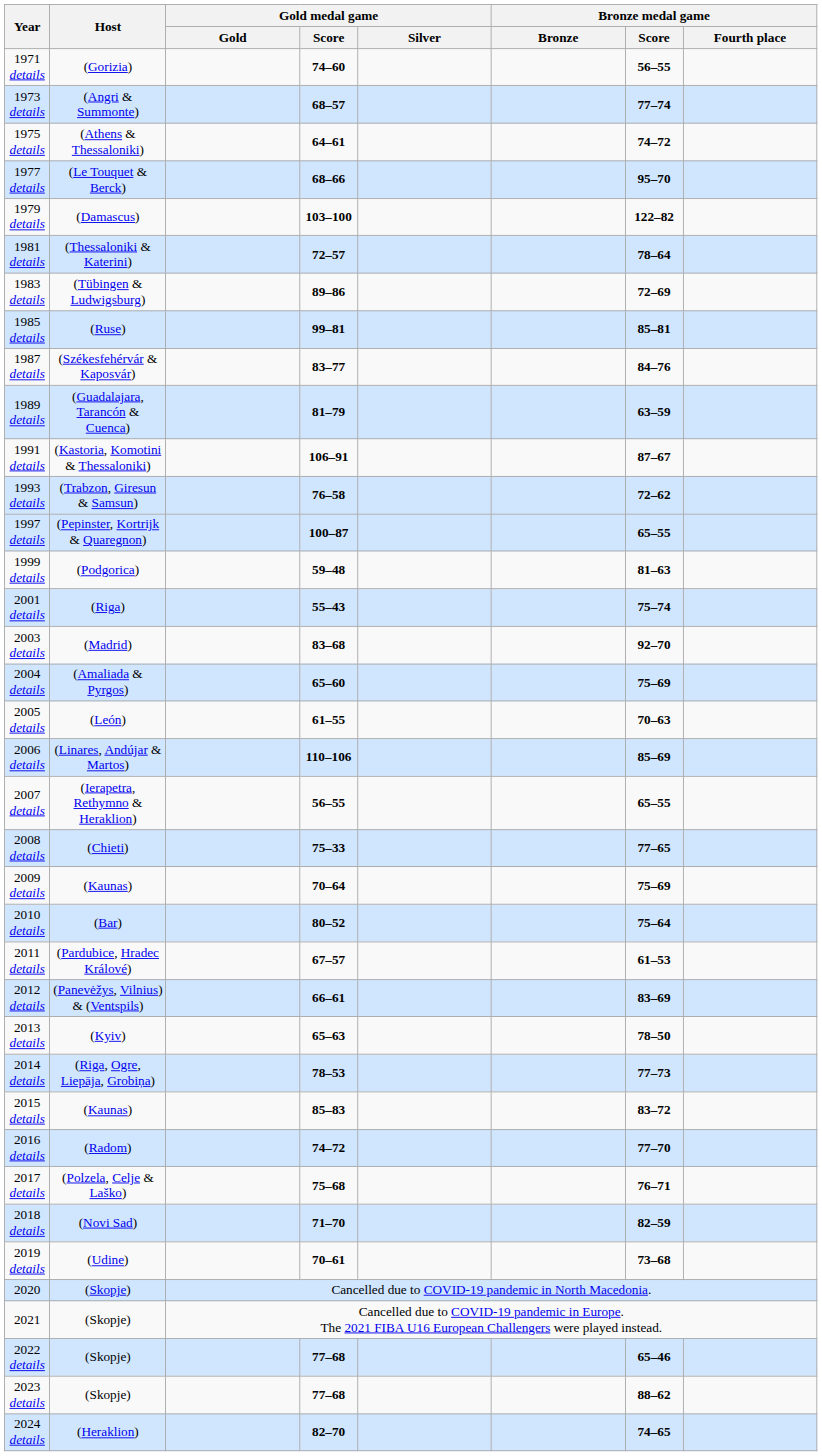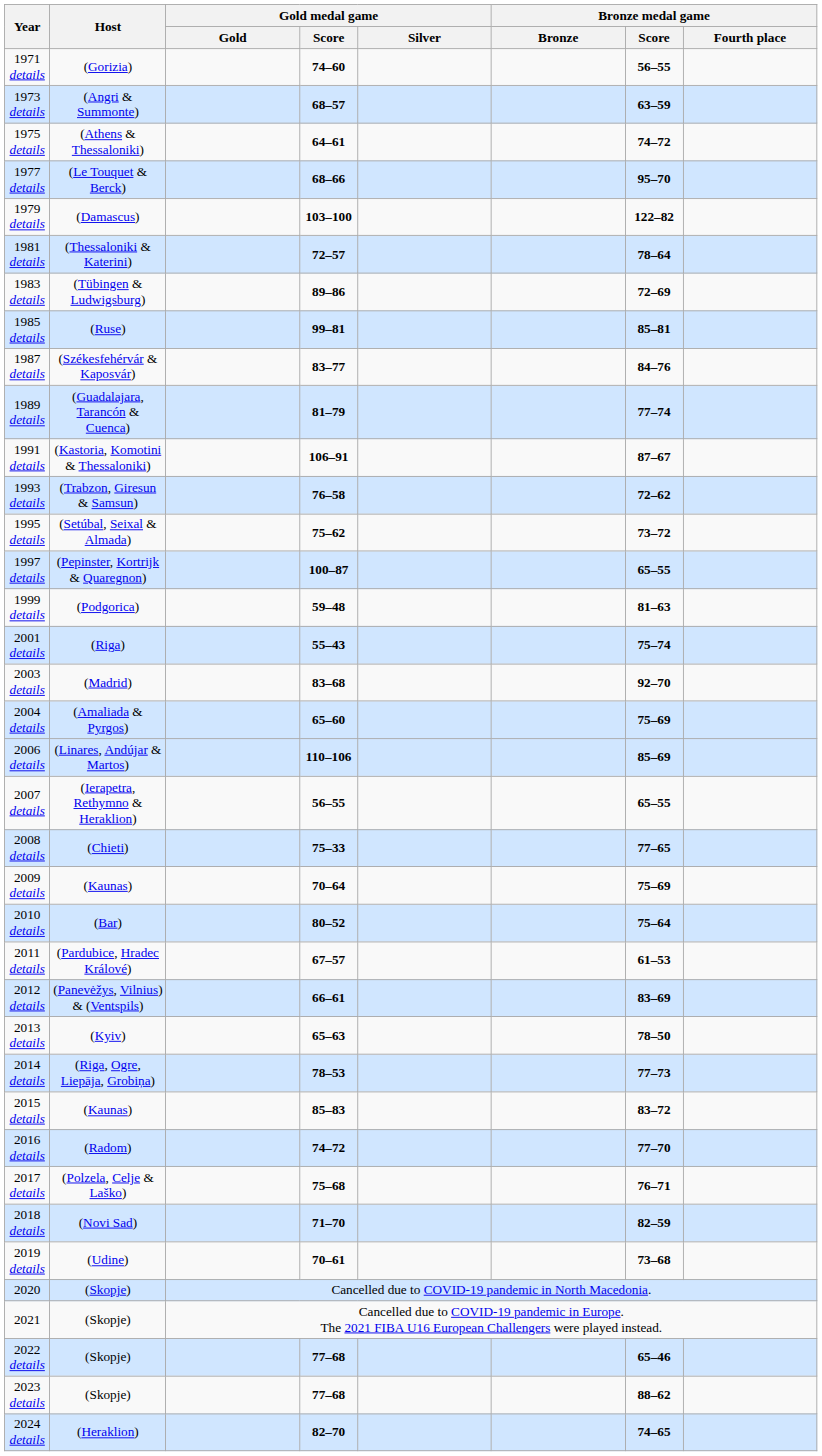1973 details | Bronze medal game / Score: 77–74 -> 63–59
1989 details | Bronze medal game / Score: 63–59 -> 77–74
+ row: 1995 details | (Setúbal, Seixal & Almada) | 75–62 | 73–72
- row: 2005 details | (León) | 61–55 | 70–63
